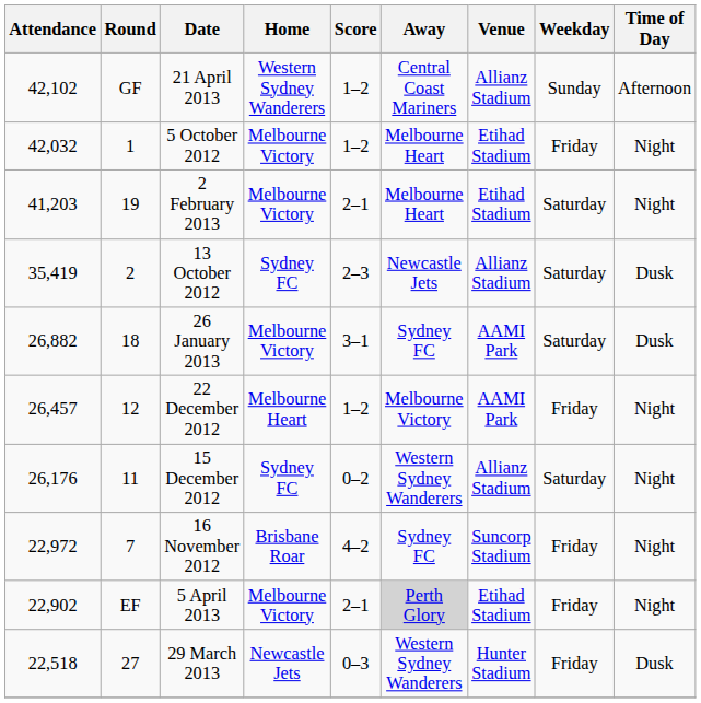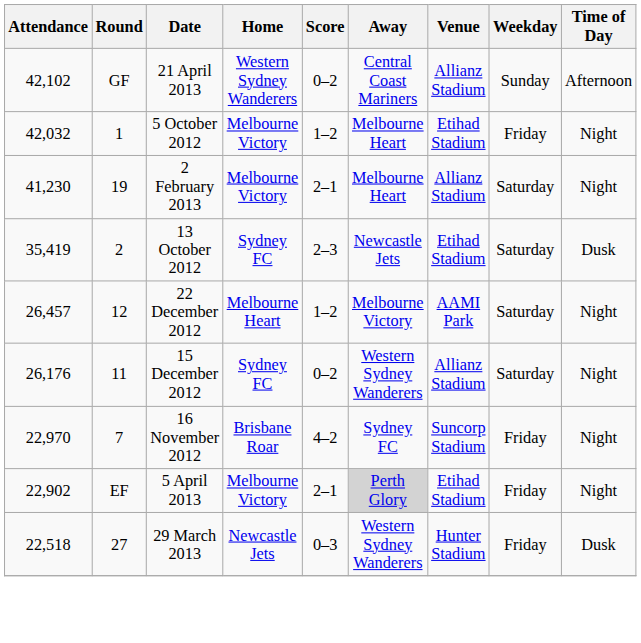21 April 2013 | Score: 1–2 -> 0–2
2 February 2013 | Attendance: 41,203 -> 41,230
2 February 2013 | Venue: Etihad Stadium -> Allianz Stadium
13 October 2012 | Venue: Allianz Stadium -> Etihad Stadium
- row: 26,882 | 18 | 26 January 2013 | Melbourne Victory | 3–1 | Sydney FC | AAMI Park | Saturday | Dusk
22 December 2012 | Weekday: Friday -> Saturday
16 November 2012 | Attendance: 22,972 -> 22,970
